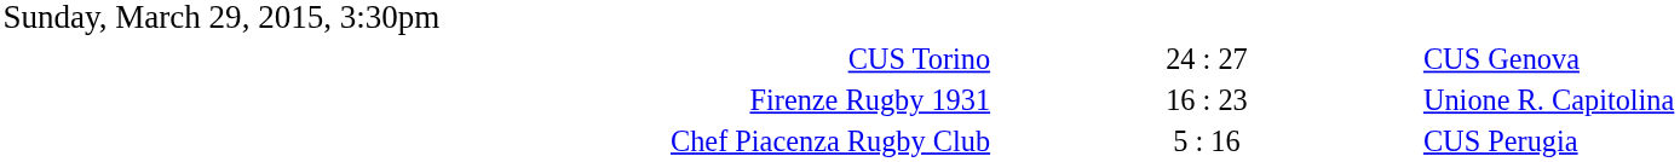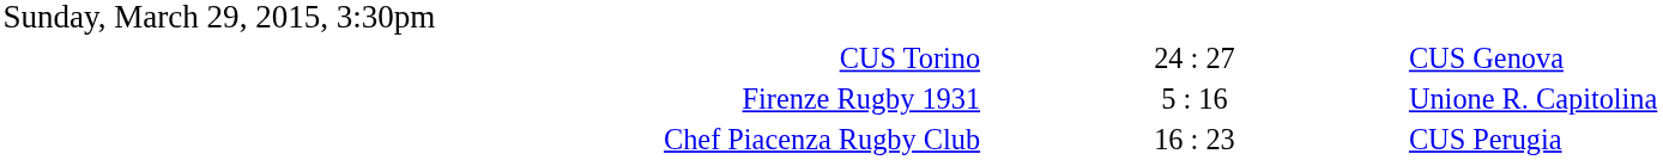Firenze Rugby 1931 | column 2: 16 : 23 -> 5 : 16
Chef Piacenza Rugby Club | column 2: 5 : 16 -> 16 : 23
